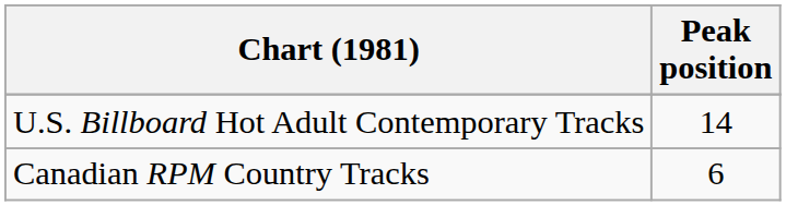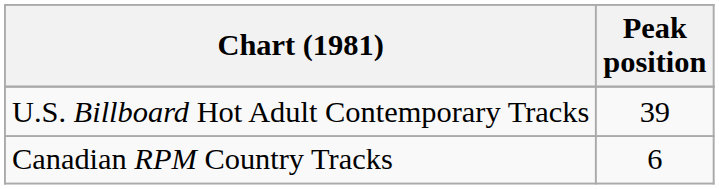U.S. Billboard Hot Adult Contemporary Tracks | Peak position: 14 -> 39
